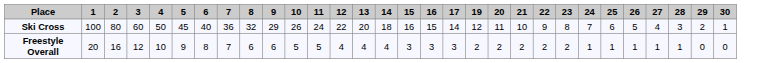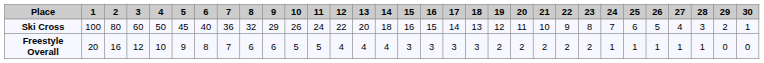+ column: 18 | 13 | 3
